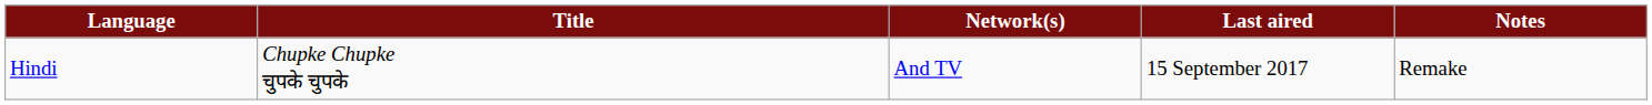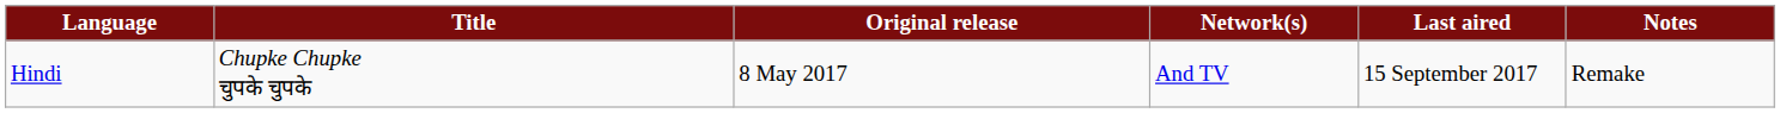+ column: Original release | 8 May 2017
